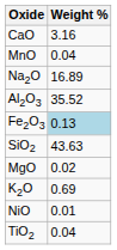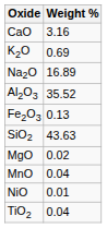rows swapped: K2O <-> MnO
Fe2O3 | Weight %: lightblue background -> no background
